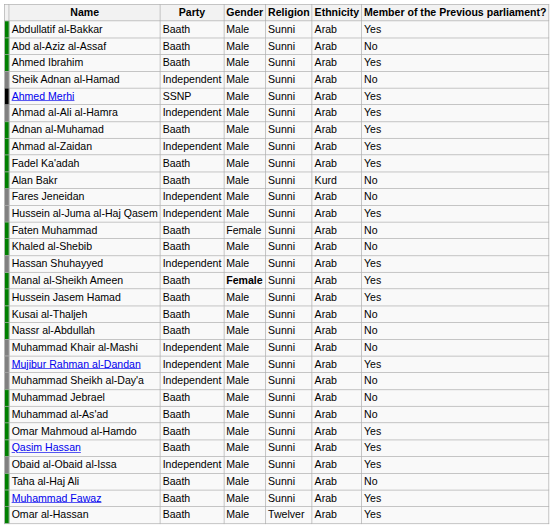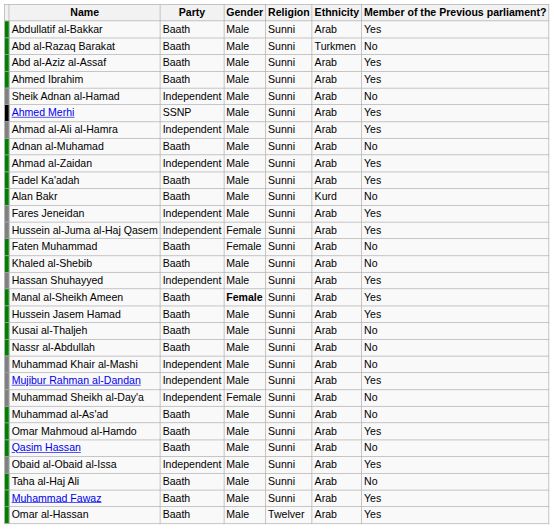+ row: Abd al-Razaq Barakat | Baath | Male | Sunni | Turkmen | No
Abd al-Aziz al-Assaf | Member of the Previous parliament?: No -> Yes
Adnan al-Muhamad | Member of the Previous parliament?: Yes -> No
Fares Jeneidan | Member of the Previous parliament?: No -> Yes
Hussein al-Juma al-Haj Qasem | Gender: Male -> Female
Muhammad Sheikh al-Day'a | Gender: Male -> Female
- row: Muhammad Jebrael | Baath | Male | Sunni | Arab | No
Qasim Hassan | Member of the Previous parliament?: Yes -> No
